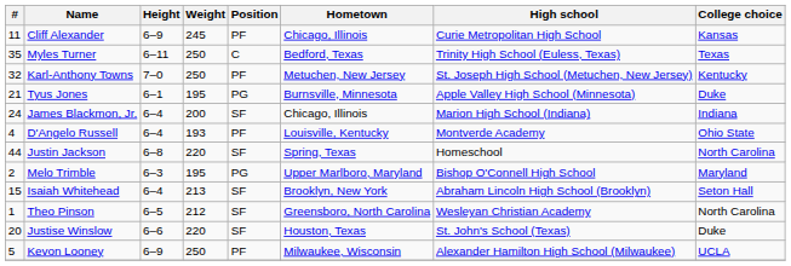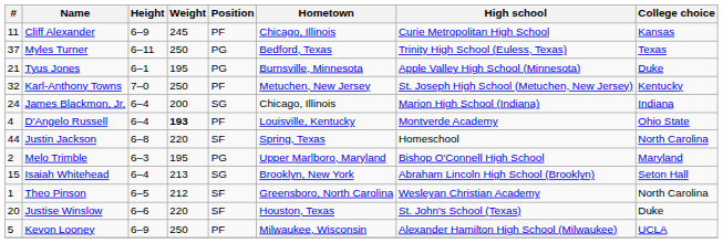Myles Turner | #: 35 -> 37
Myles Turner | Position: C -> PG
rows swapped: Tyus Jones <-> Karl-Anthony Towns
James Blackmon, Jr. | Position: SF -> SG
D'Angelo Russell | Weight: normal -> bold
Isaiah Whitehead | Position: SF -> SG
